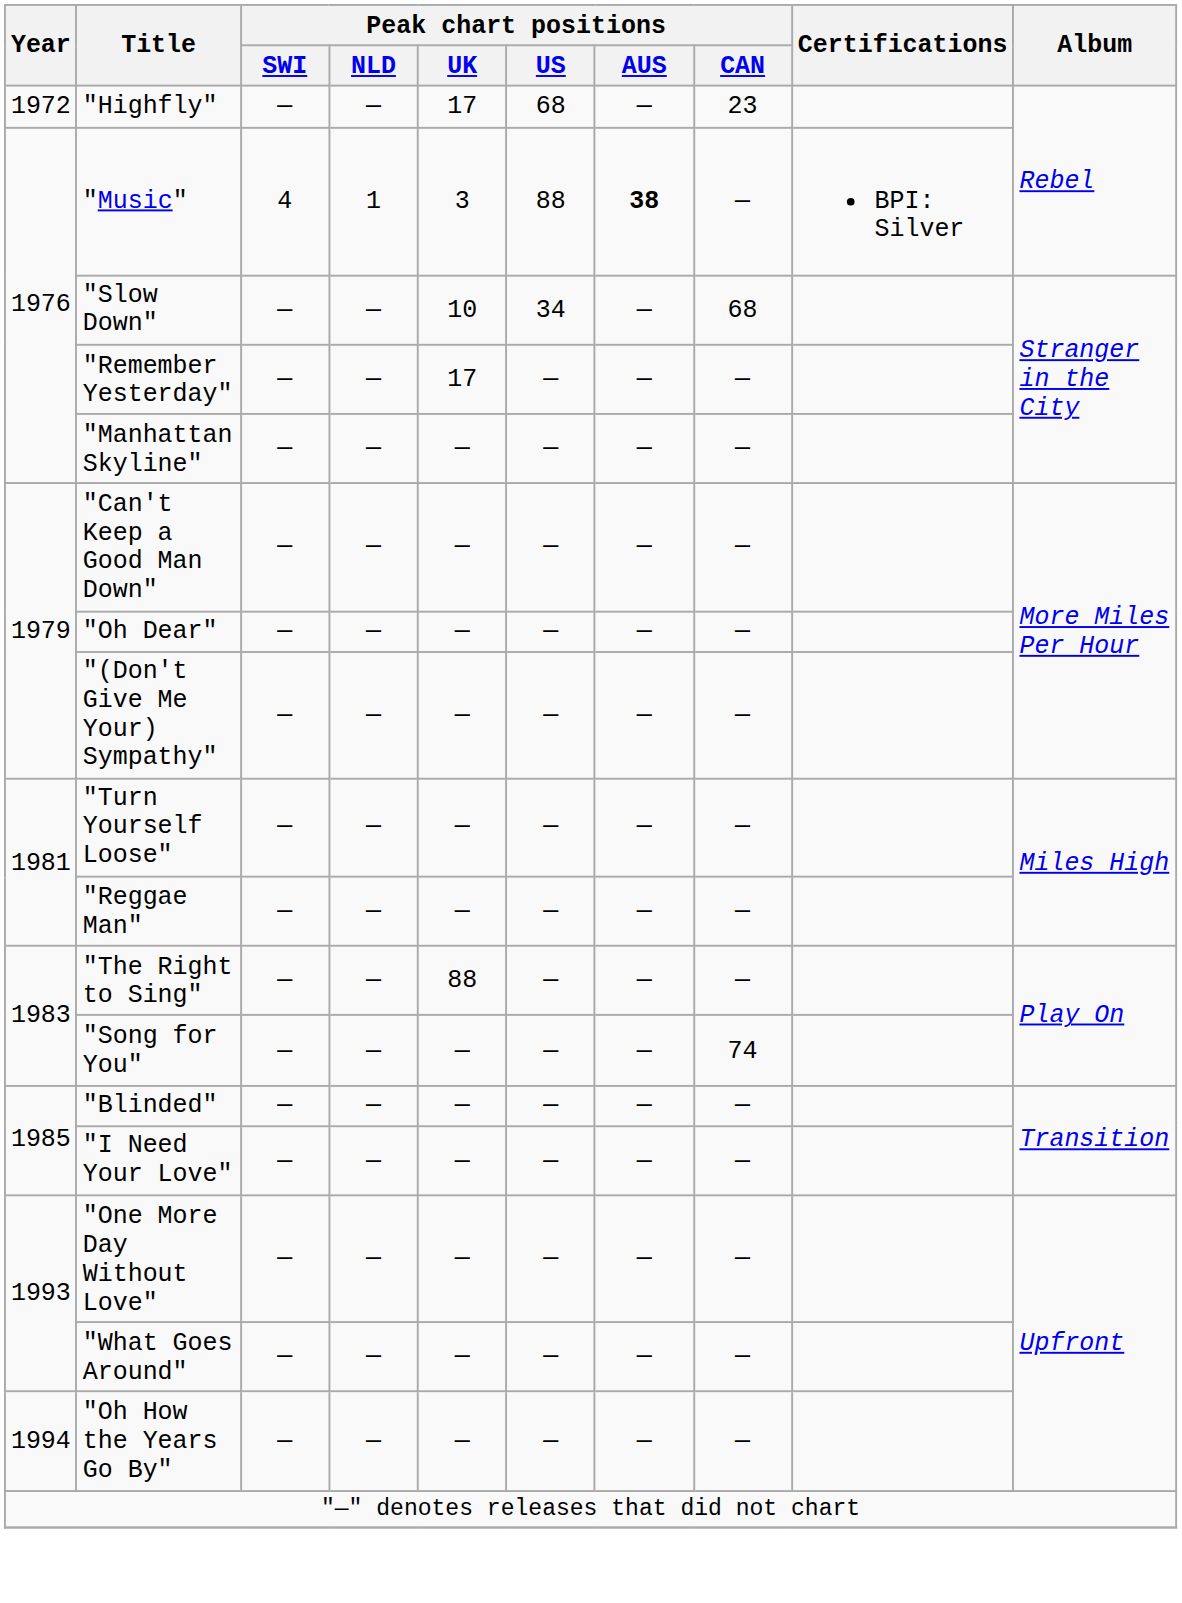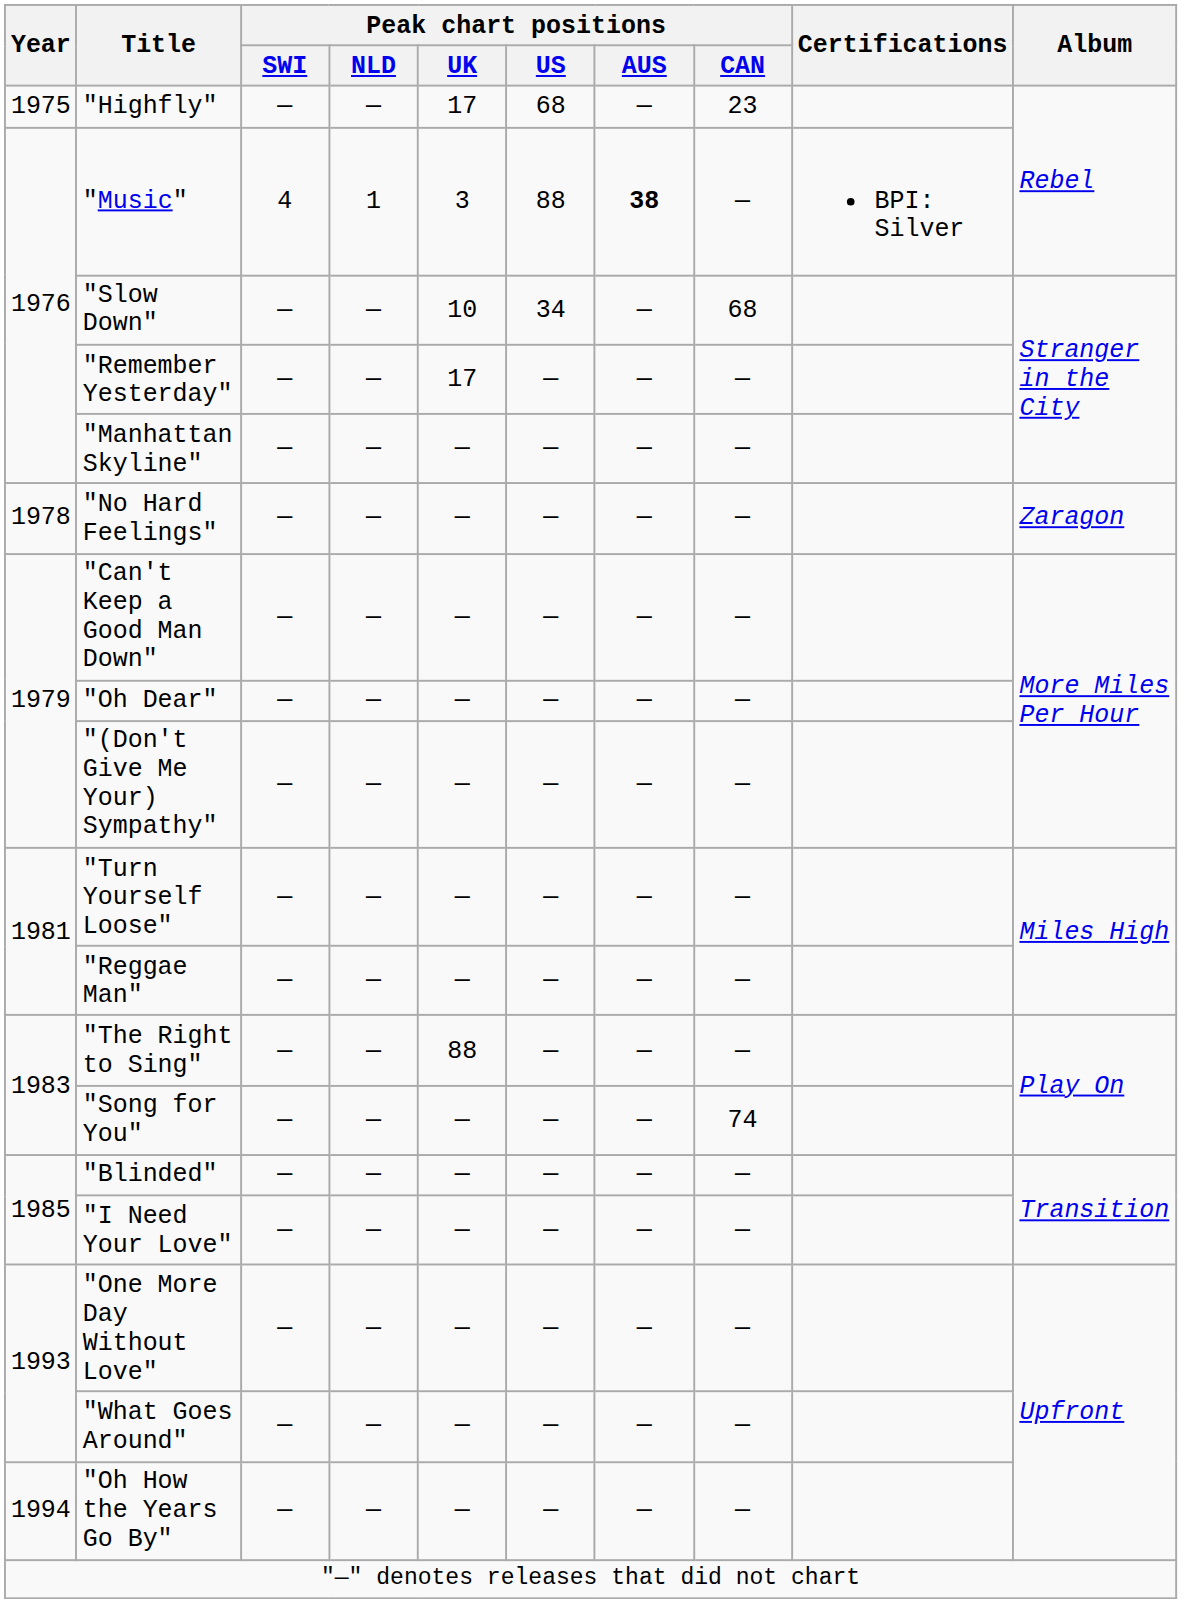"Highfly" | Year: 1972 -> 1975
+ row: 1978 | "No Hard Feelings" | — | — | — | — | — | — | Zaragon
